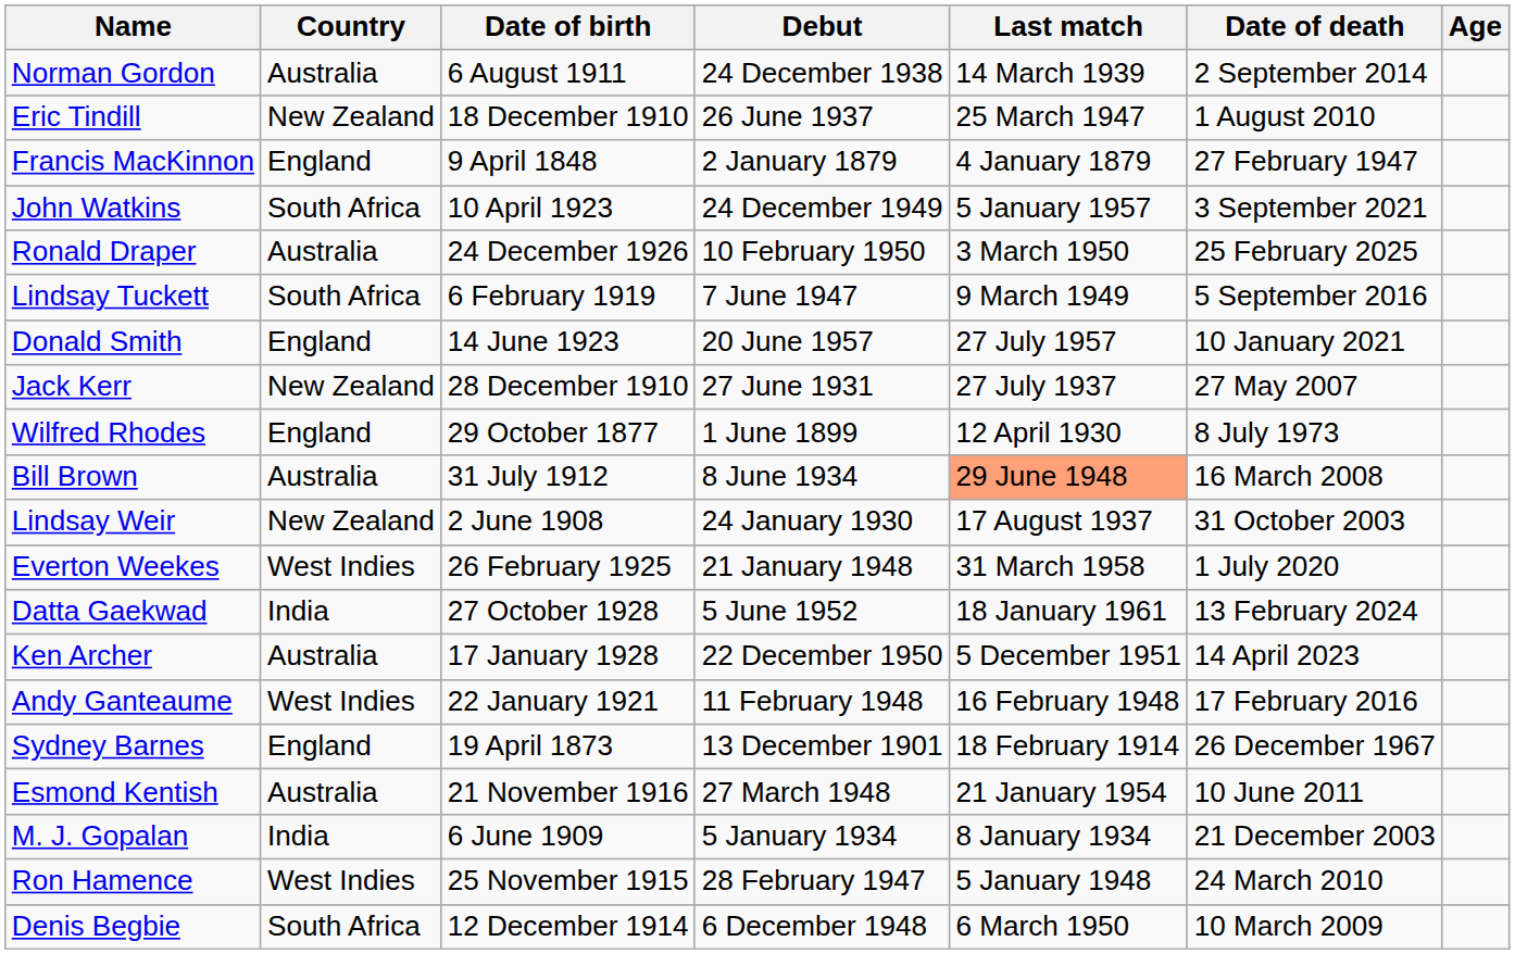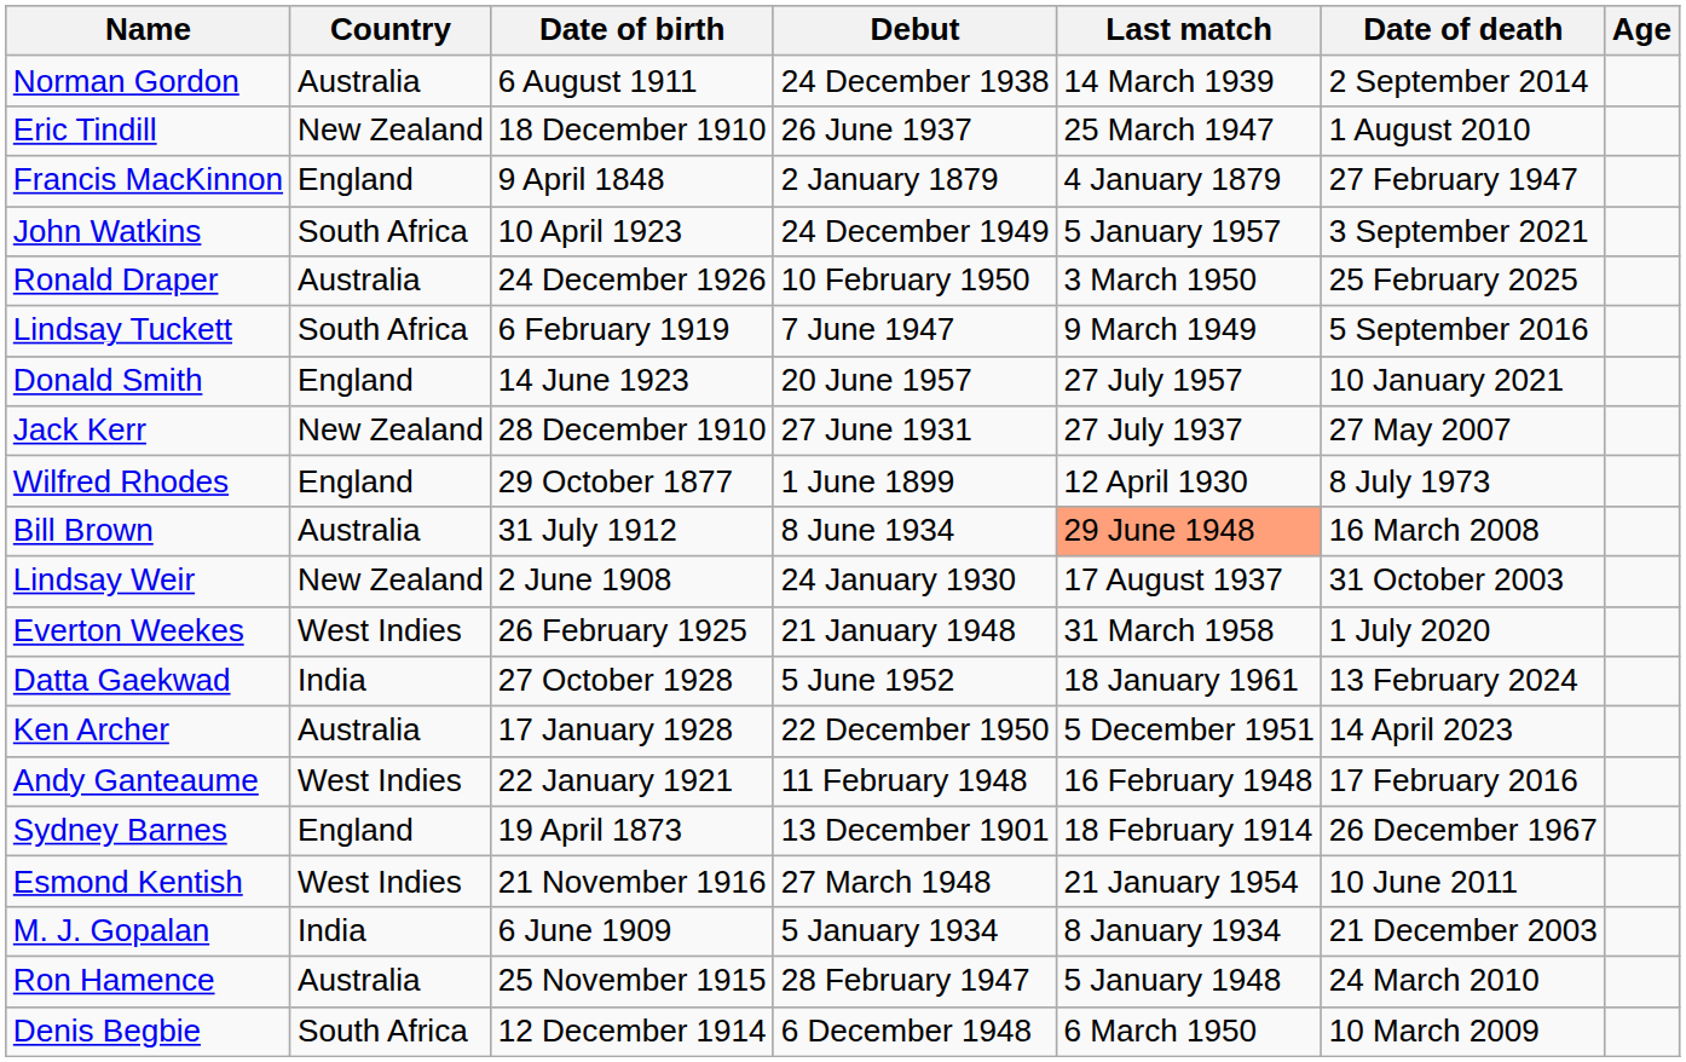Esmond Kentish | Country: Australia -> West Indies
Ron Hamence | Country: West Indies -> Australia
